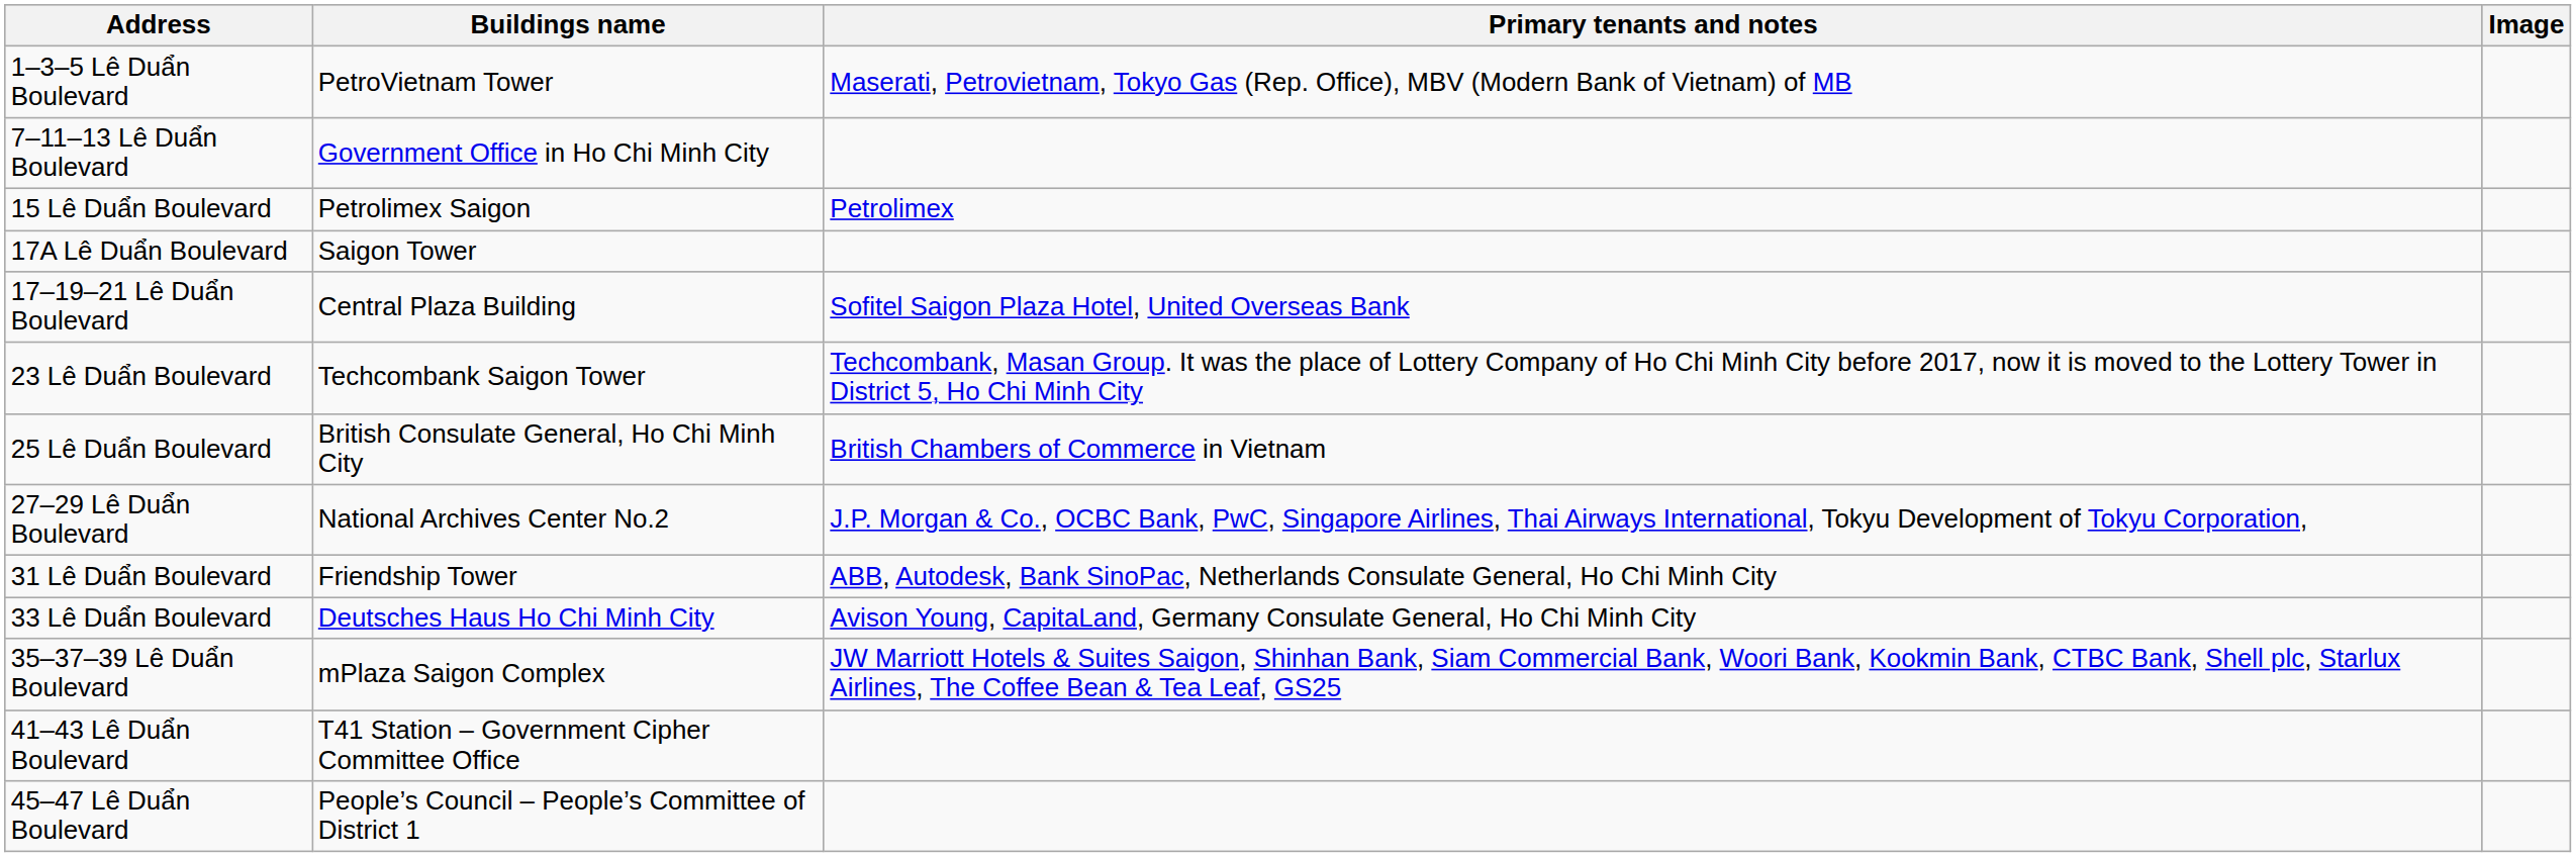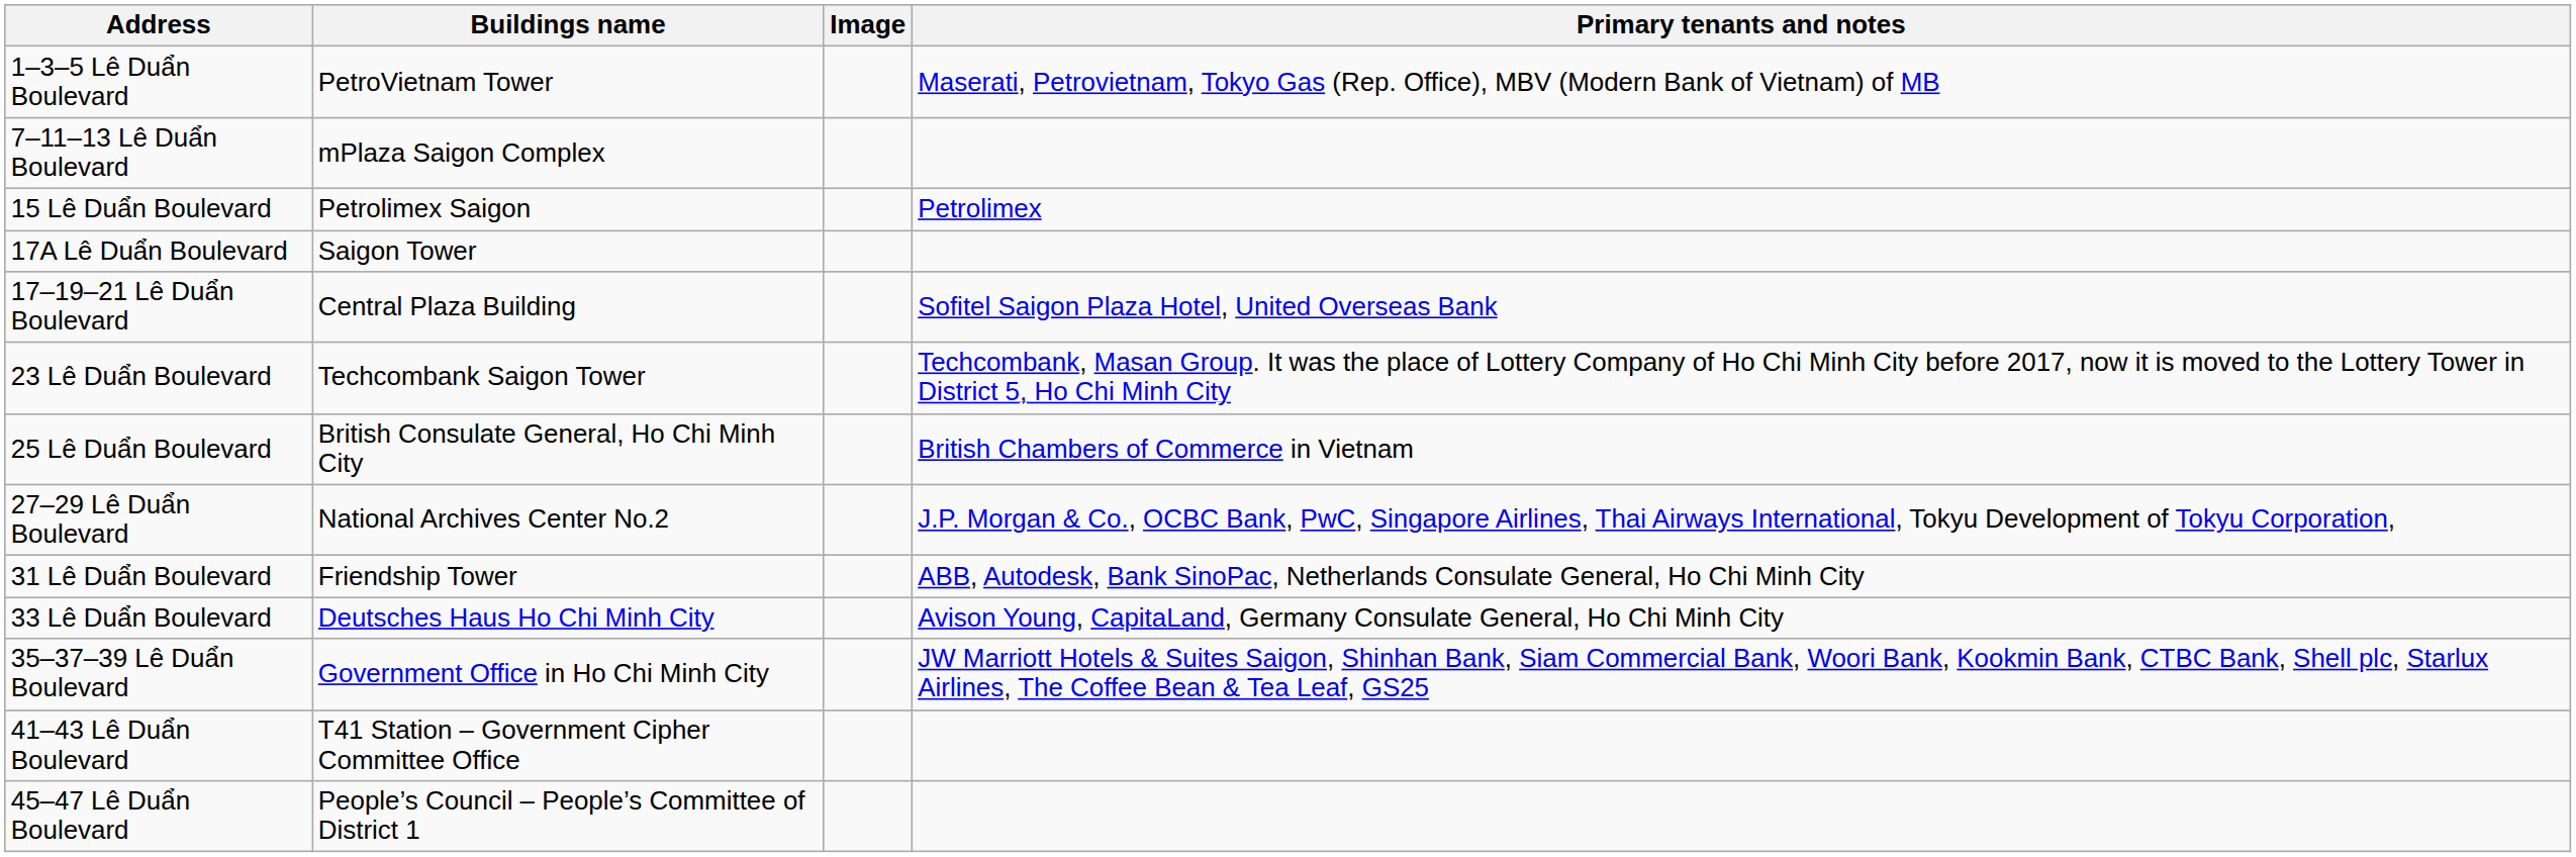columns swapped: Image <-> Primary tenants and notes
7–11–13 Lê Duẩn Boulevard | Buildings name: Government Office in Ho Chi Minh City -> mPlaza Saigon Complex
35–37–39 Lê Duẩn Boulevard | Buildings name: mPlaza Saigon Complex -> Government Office in Ho Chi Minh City
